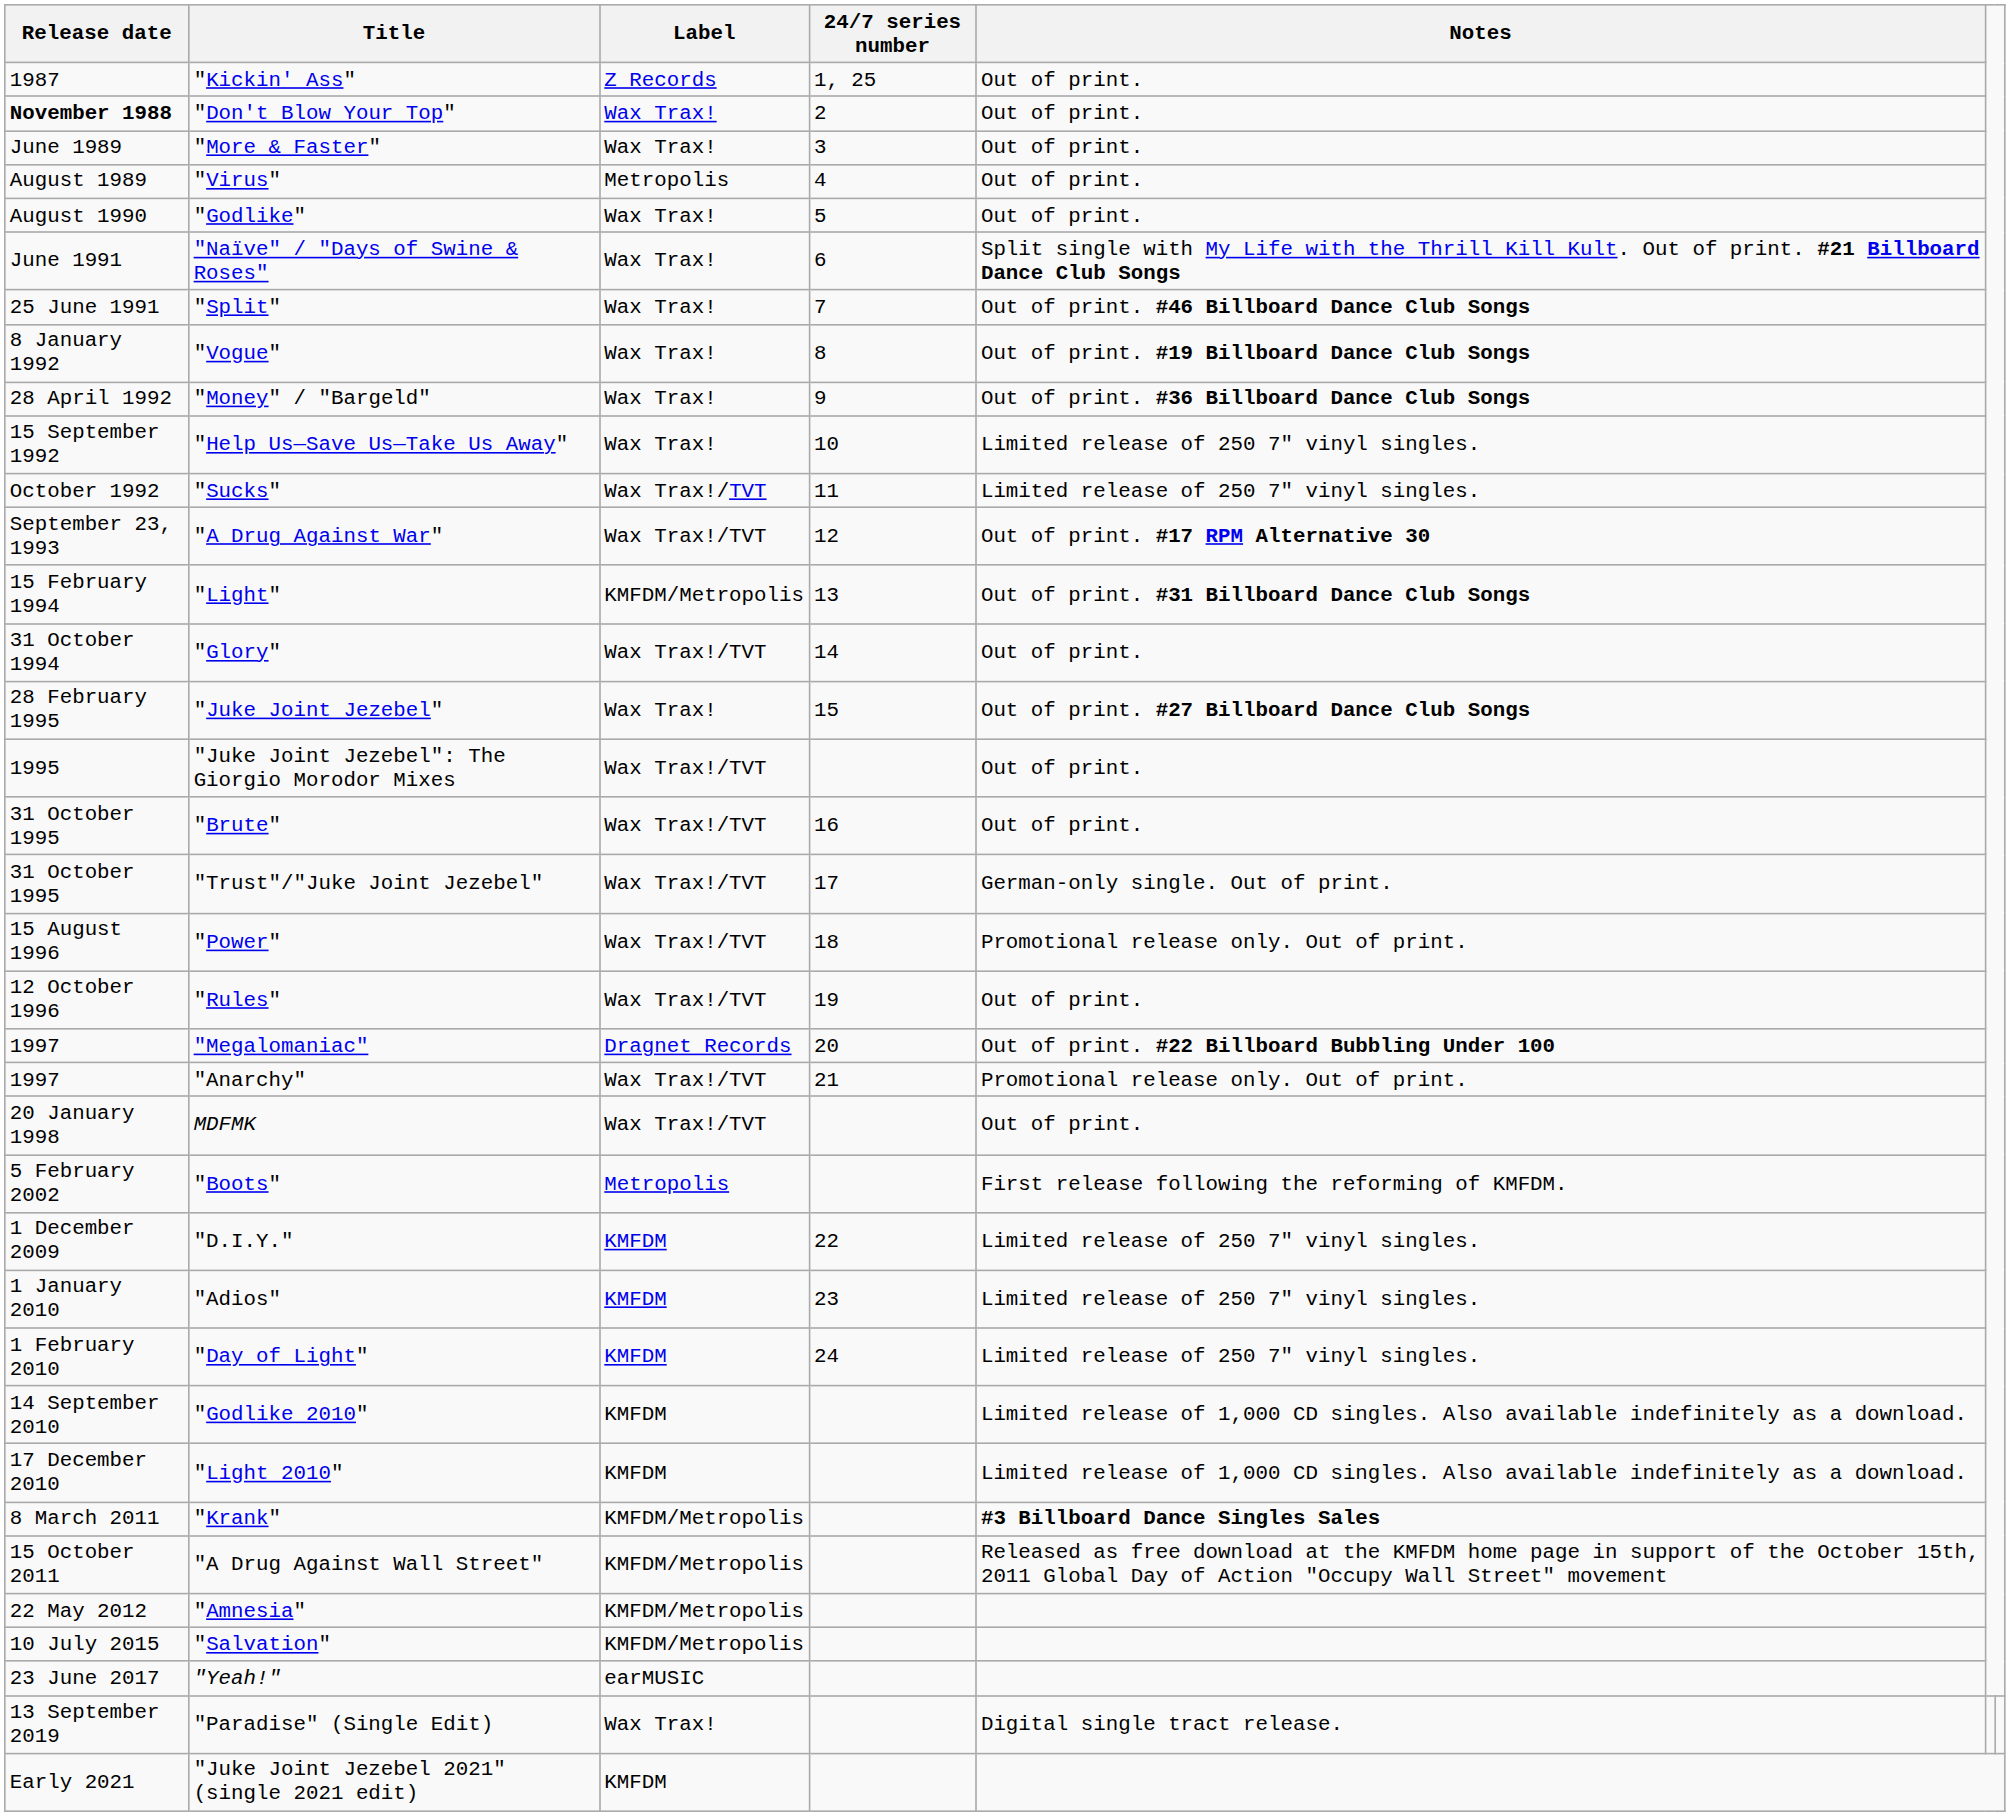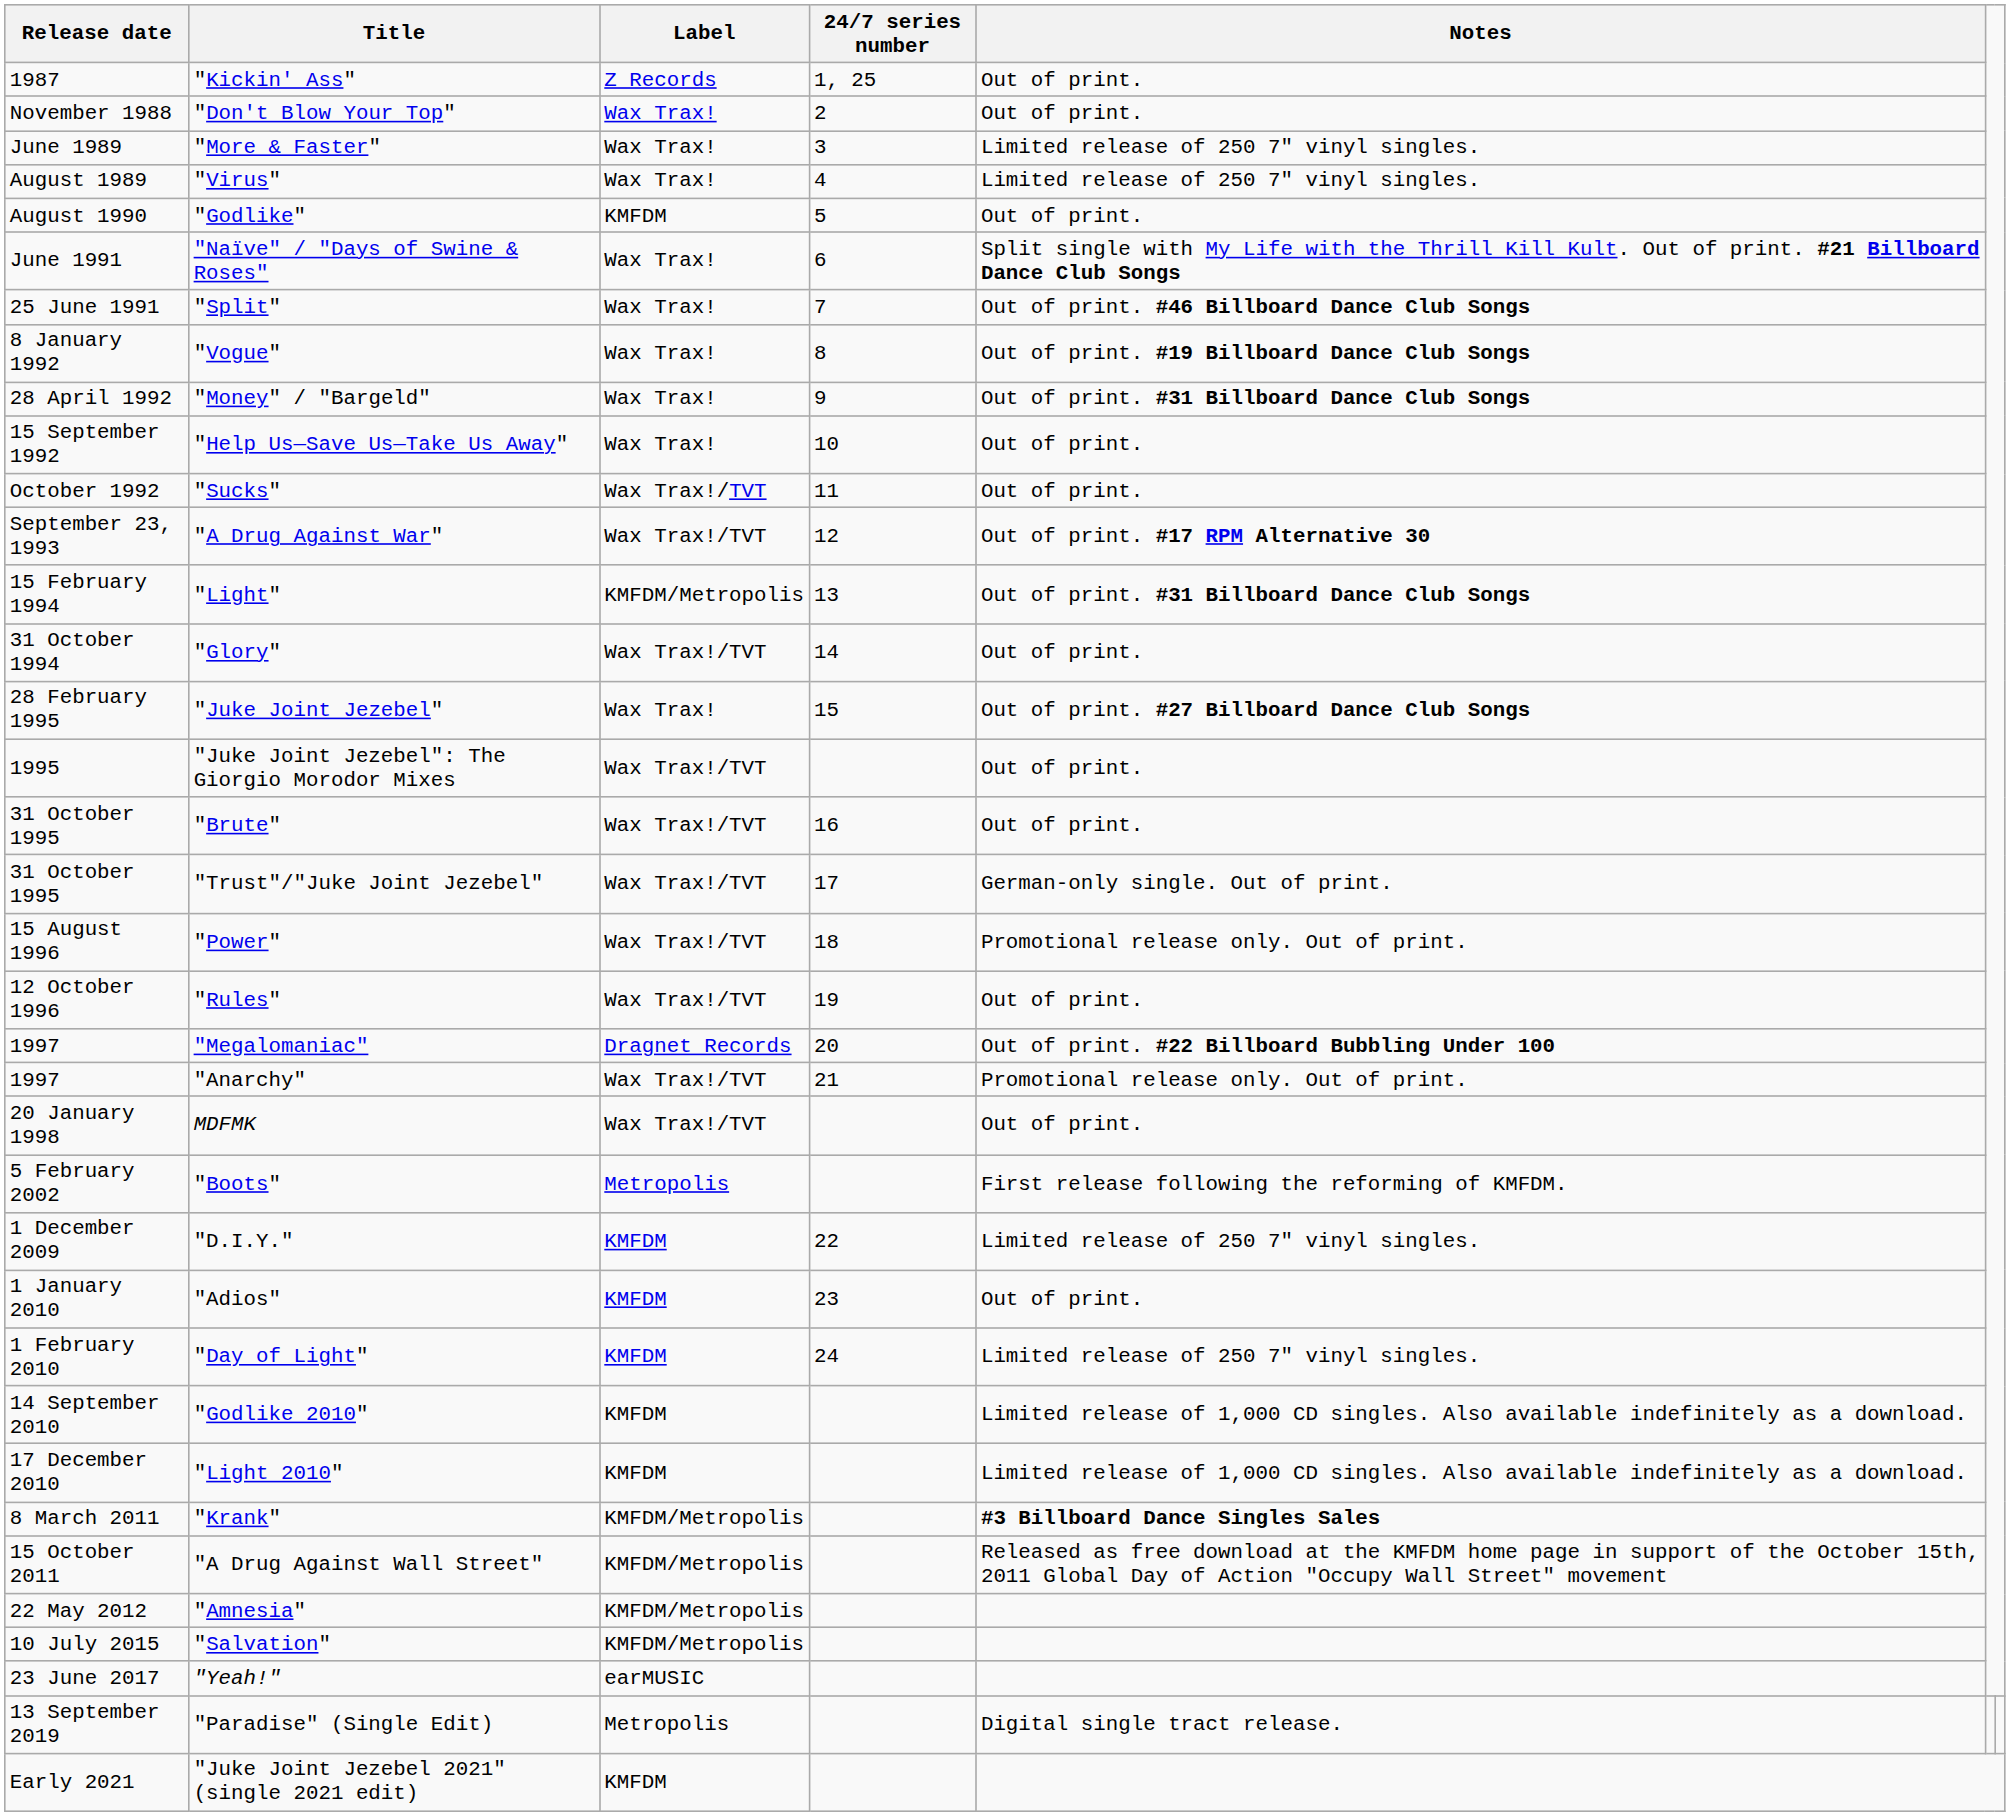"Don't Blow Your Top" | Release date: bold -> normal
"More & Faster" | Notes: Out of print. -> Limited release of 250 7" vinyl singles.
"Virus" | Label: Metropolis -> Wax Trax!
"Virus" | Notes: Out of print. -> Limited release of 250 7" vinyl singles.
"Godlike" | Label: Wax Trax! -> KMFDM
"Money" / "Bargeld" | Notes: Out of print. #36 Billboard Dance Club Songs -> Out of print. #31 Billboard Dance Club Songs
"Help Us—Save Us—Take Us Away" | Notes: Limited release of 250 7" vinyl singles. -> Out of print.
"Sucks" | Notes: Limited release of 250 7" vinyl singles. -> Out of print.
"Adios" | Notes: Limited release of 250 7" vinyl singles. -> Out of print.
"Paradise" (Single Edit) | Label: Wax Trax! -> Metropolis
